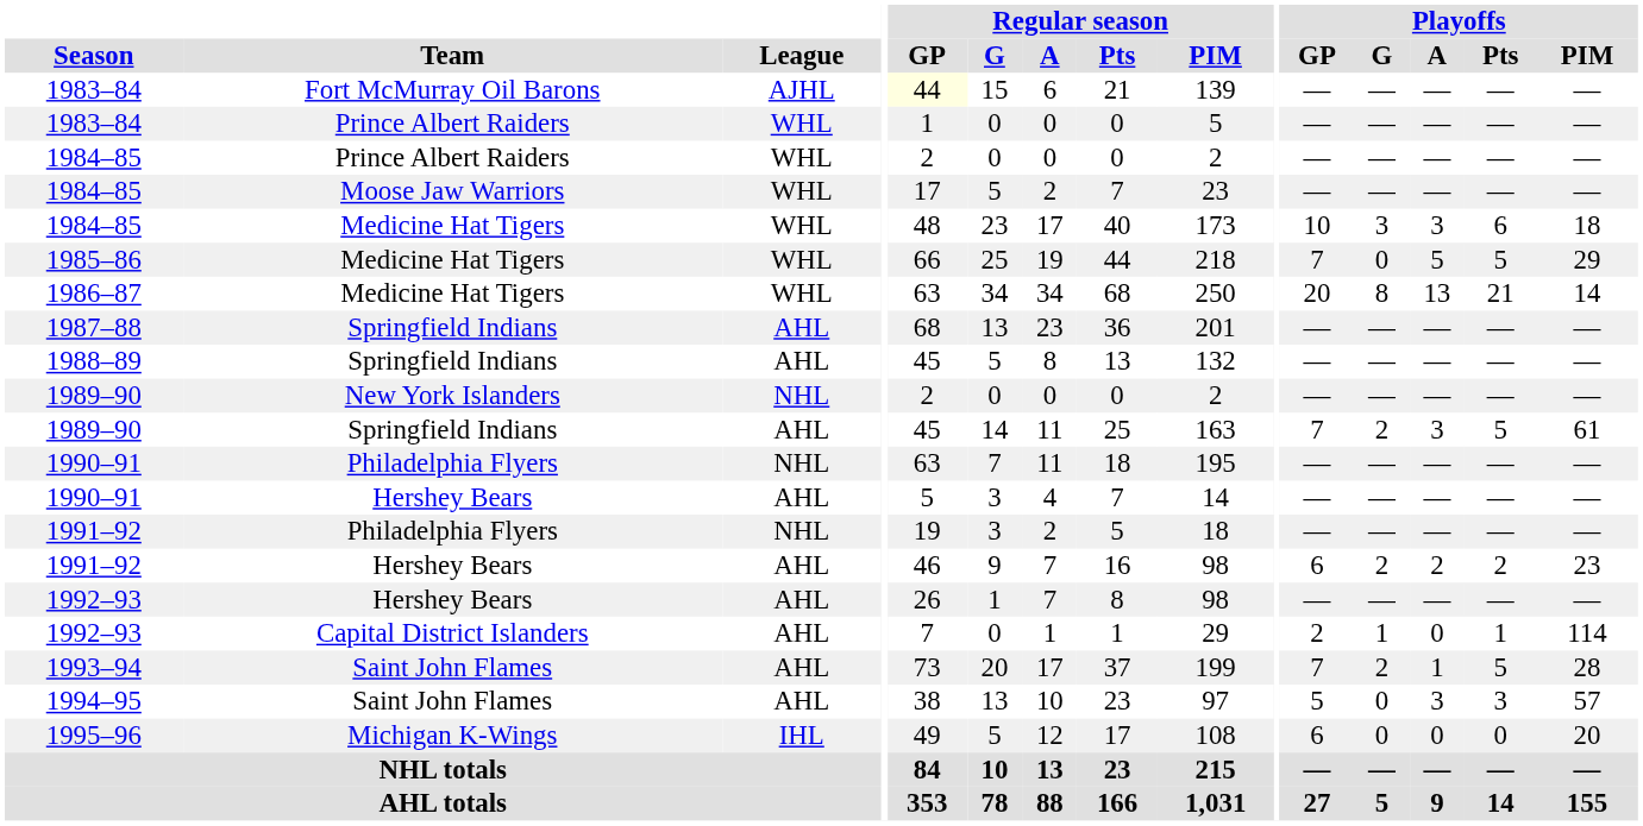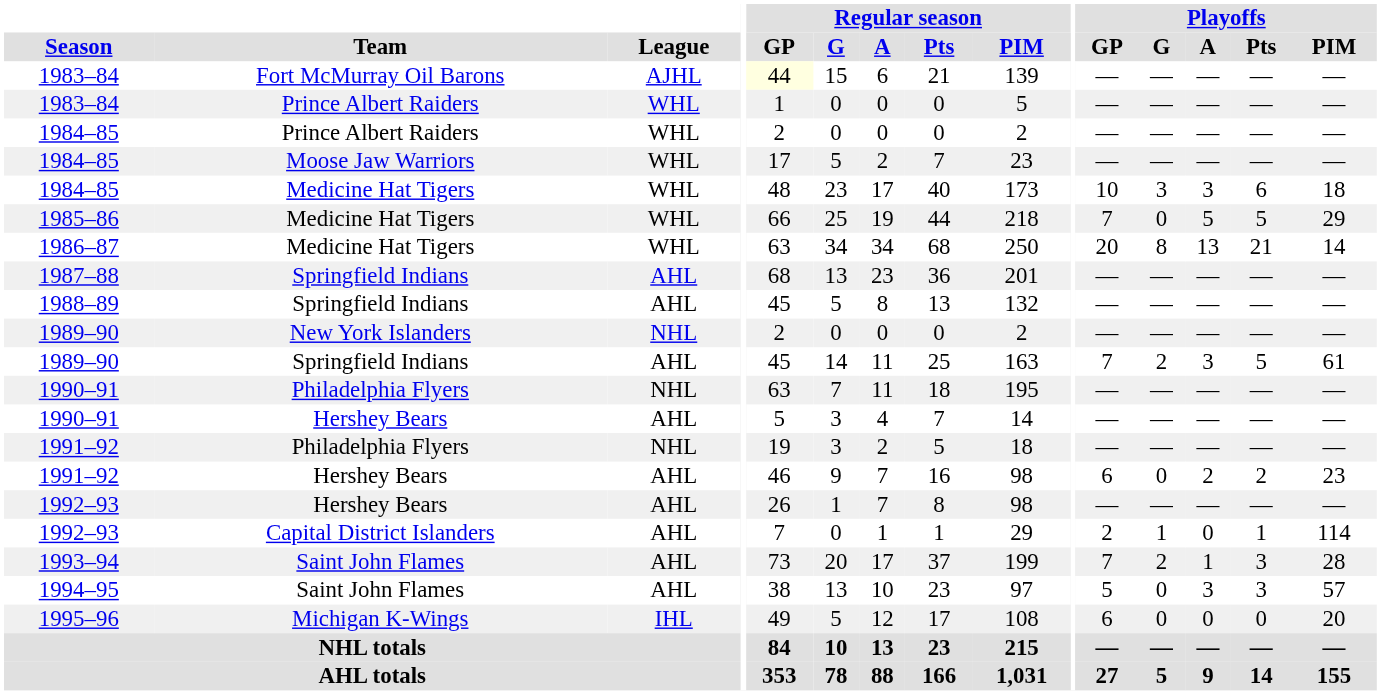1991–92 / Hershey Bears | Playoffs / G: 2 -> 0
1993–94 | Playoffs / Pts: 5 -> 3
